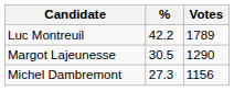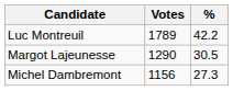columns swapped: Votes <-> %
